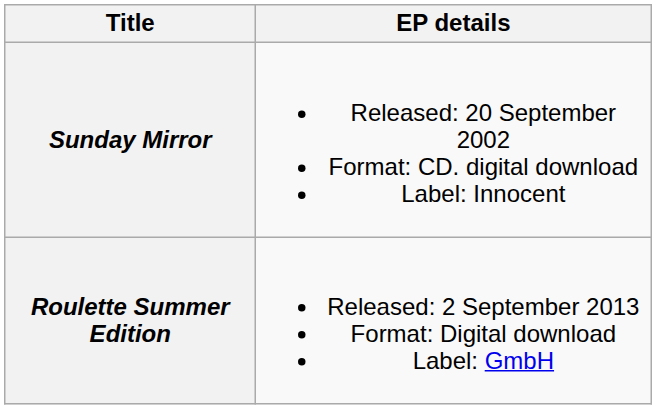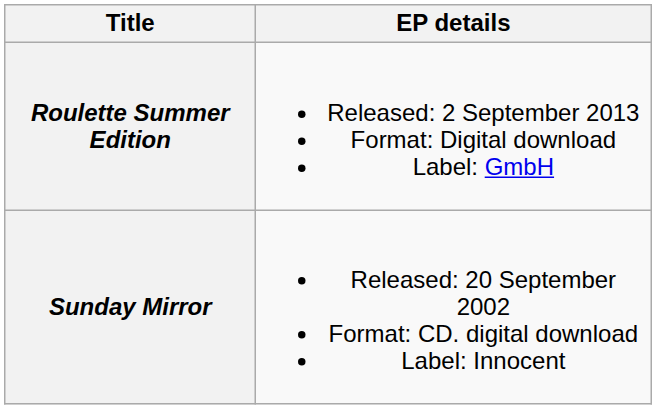rows swapped: Sunday Mirror <-> Roulette Summer Edition
